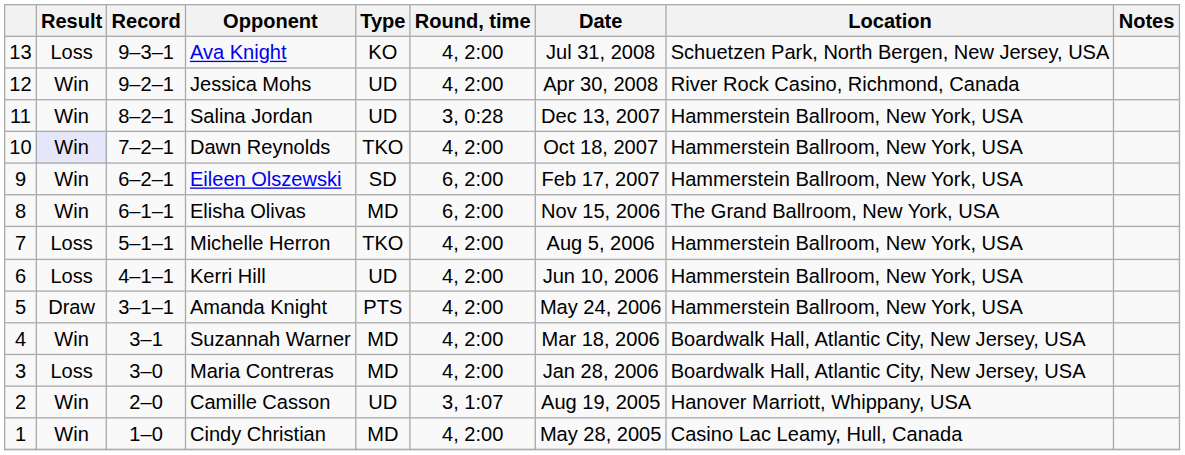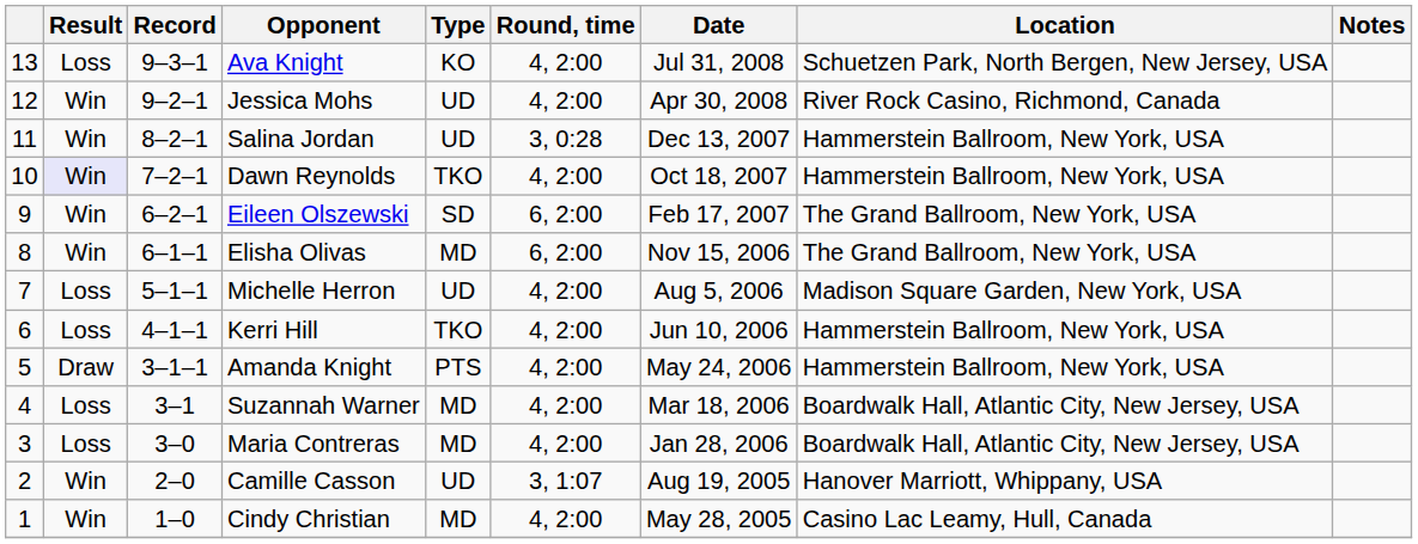Eileen Olszewski | Location: Hammerstein Ballroom, New York, USA -> The Grand Ballroom, New York, USA
Michelle Herron | Type: TKO -> UD
Michelle Herron | Location: Hammerstein Ballroom, New York, USA -> Madison Square Garden, New York, USA
Kerri Hill | Type: UD -> TKO
Suzannah Warner | Result: Win -> Loss
